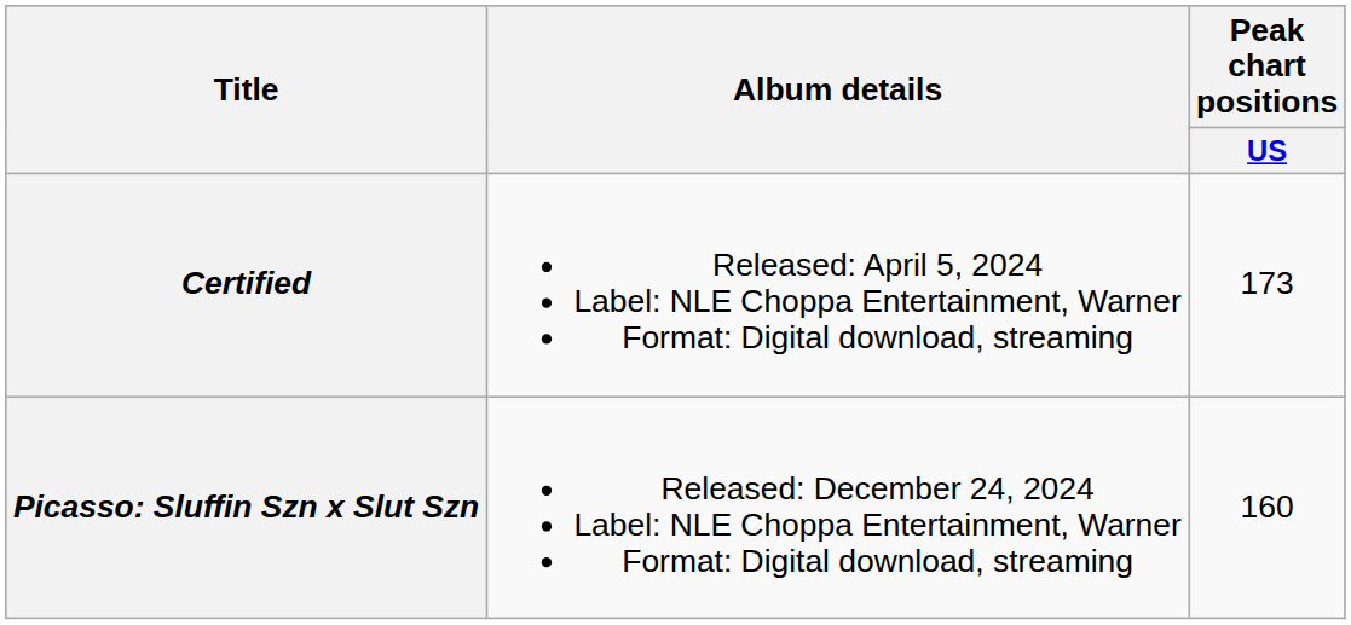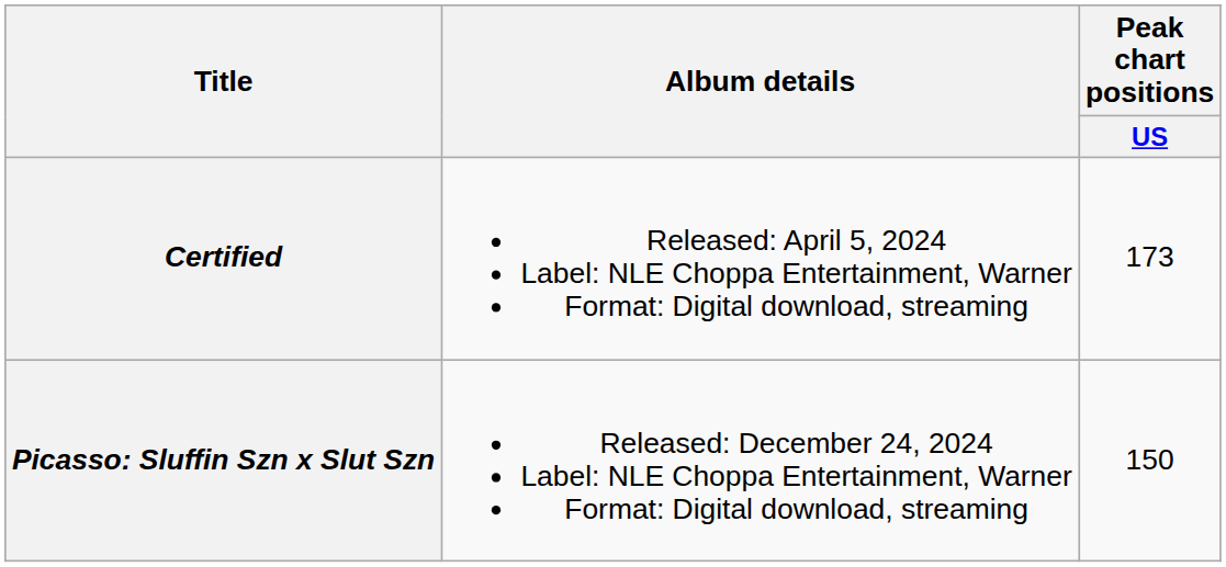Picasso: Sluffin Szn x Slut Szn | Peak chart positions / US: 160 -> 150
